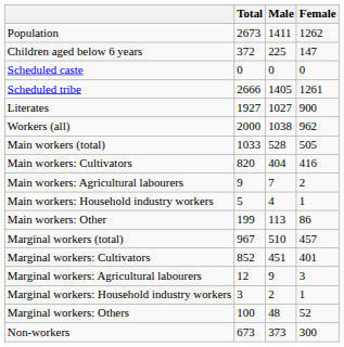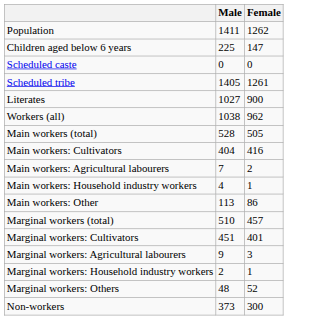- column: Total | 2673 | 372 | 0 | 2666 | 1927 | 2000 | 1033 | 820 | 9 | 5 | 199 | 967 | 852 | 12 | 3 | 100 | 673
